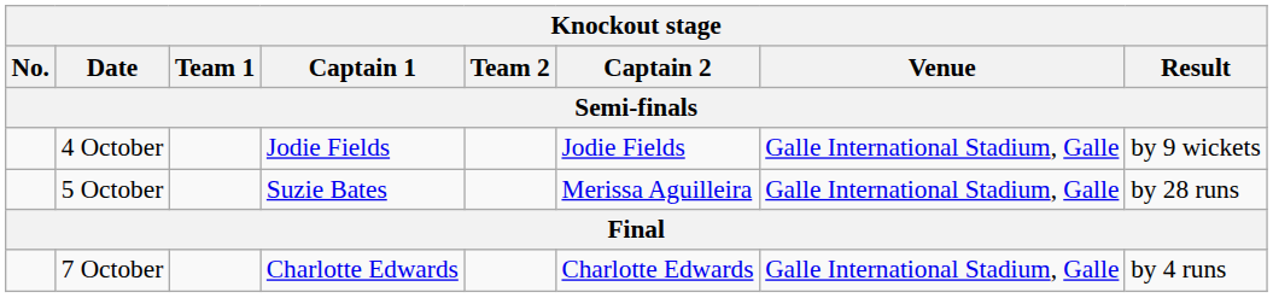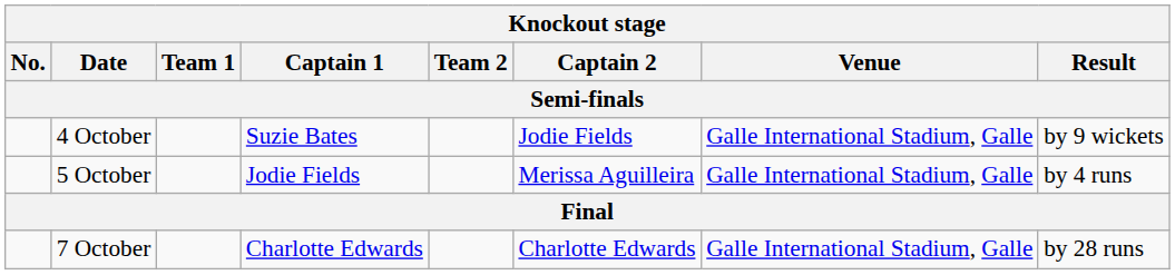4 October | Captain 1: Jodie Fields -> Suzie Bates
5 October | Captain 1: Suzie Bates -> Jodie Fields
5 October | Result: by 28 runs -> by 4 runs
7 October | Result: by 4 runs -> by 28 runs
